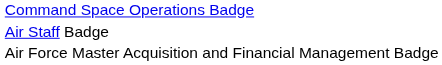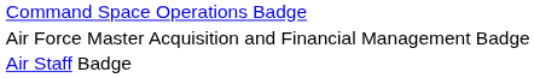rows swapped: Air Force Master Acquisition and Financial Management Badge <-> Air Staff Badge
